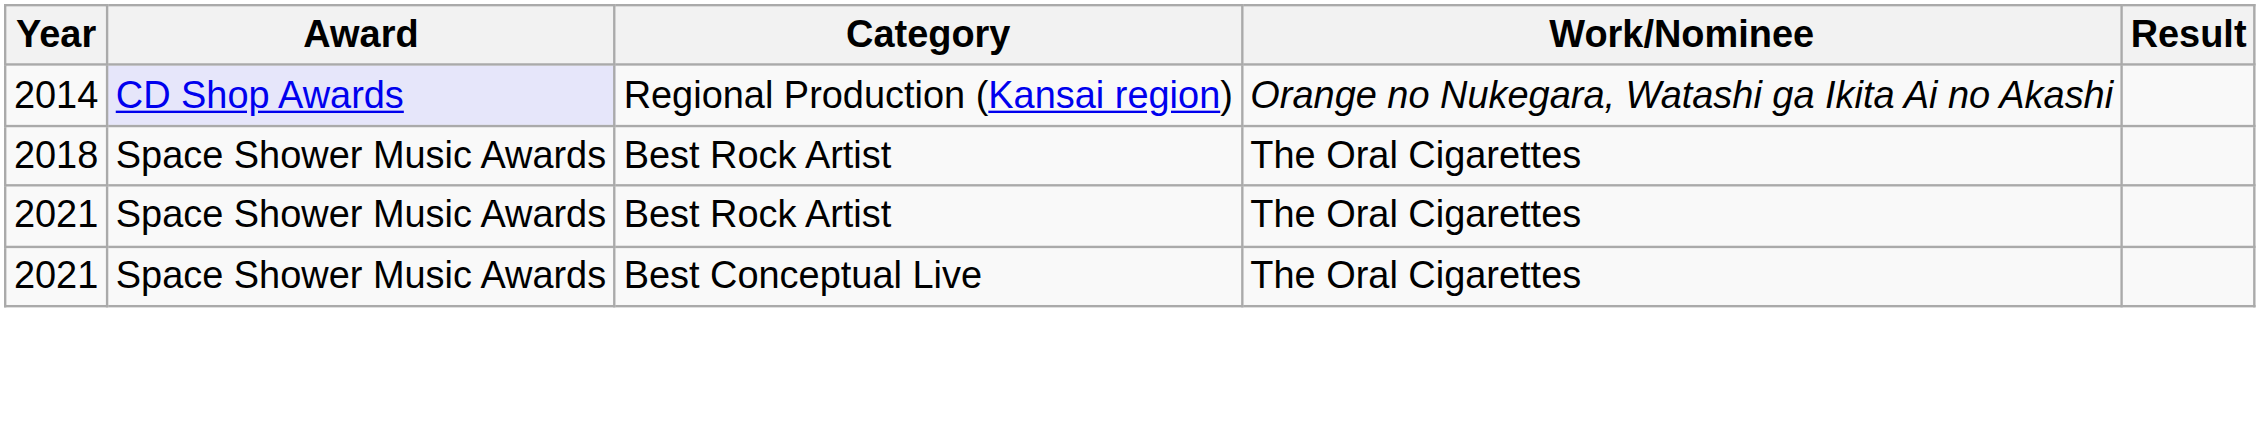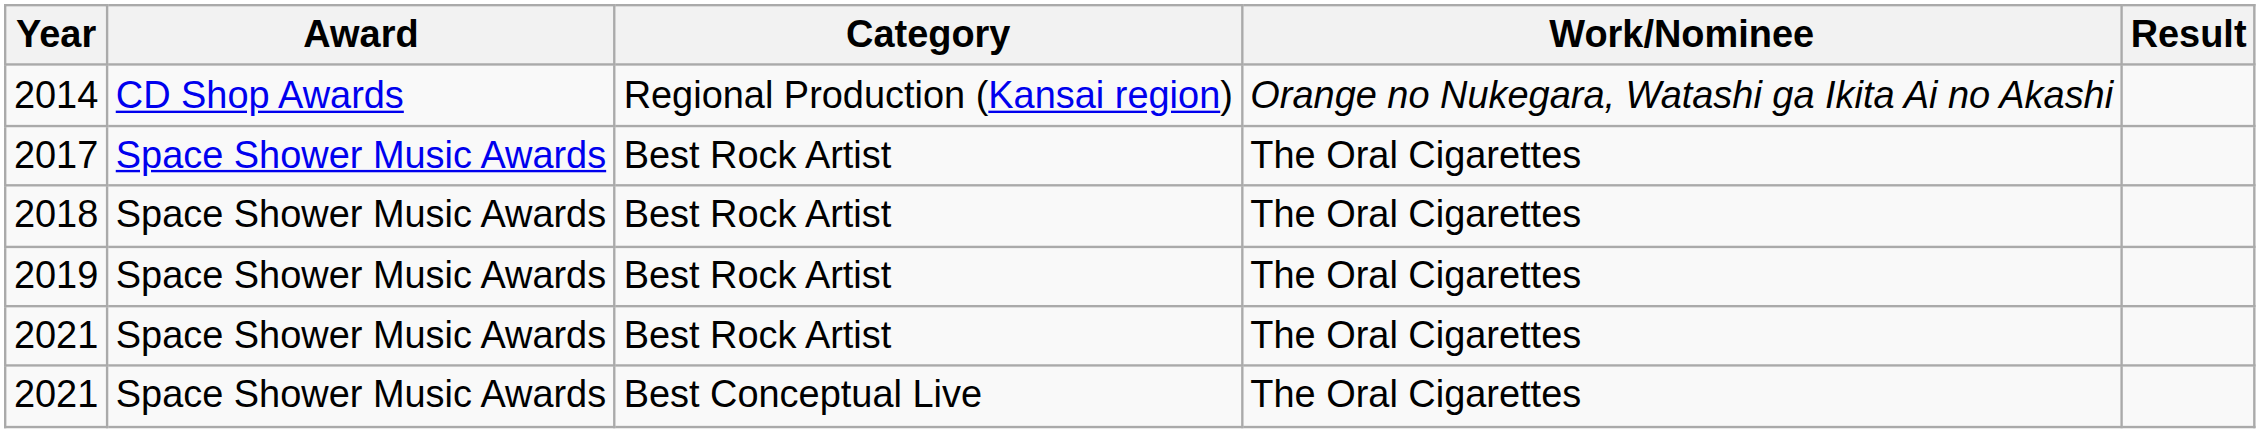2014 | Award: lavender background -> no background
+ row: 2017 | Space Shower Music Awards | Best Rock Artist | The Oral Cigarettes
+ row: 2019 | Space Shower Music Awards | Best Rock Artist | The Oral Cigarettes
